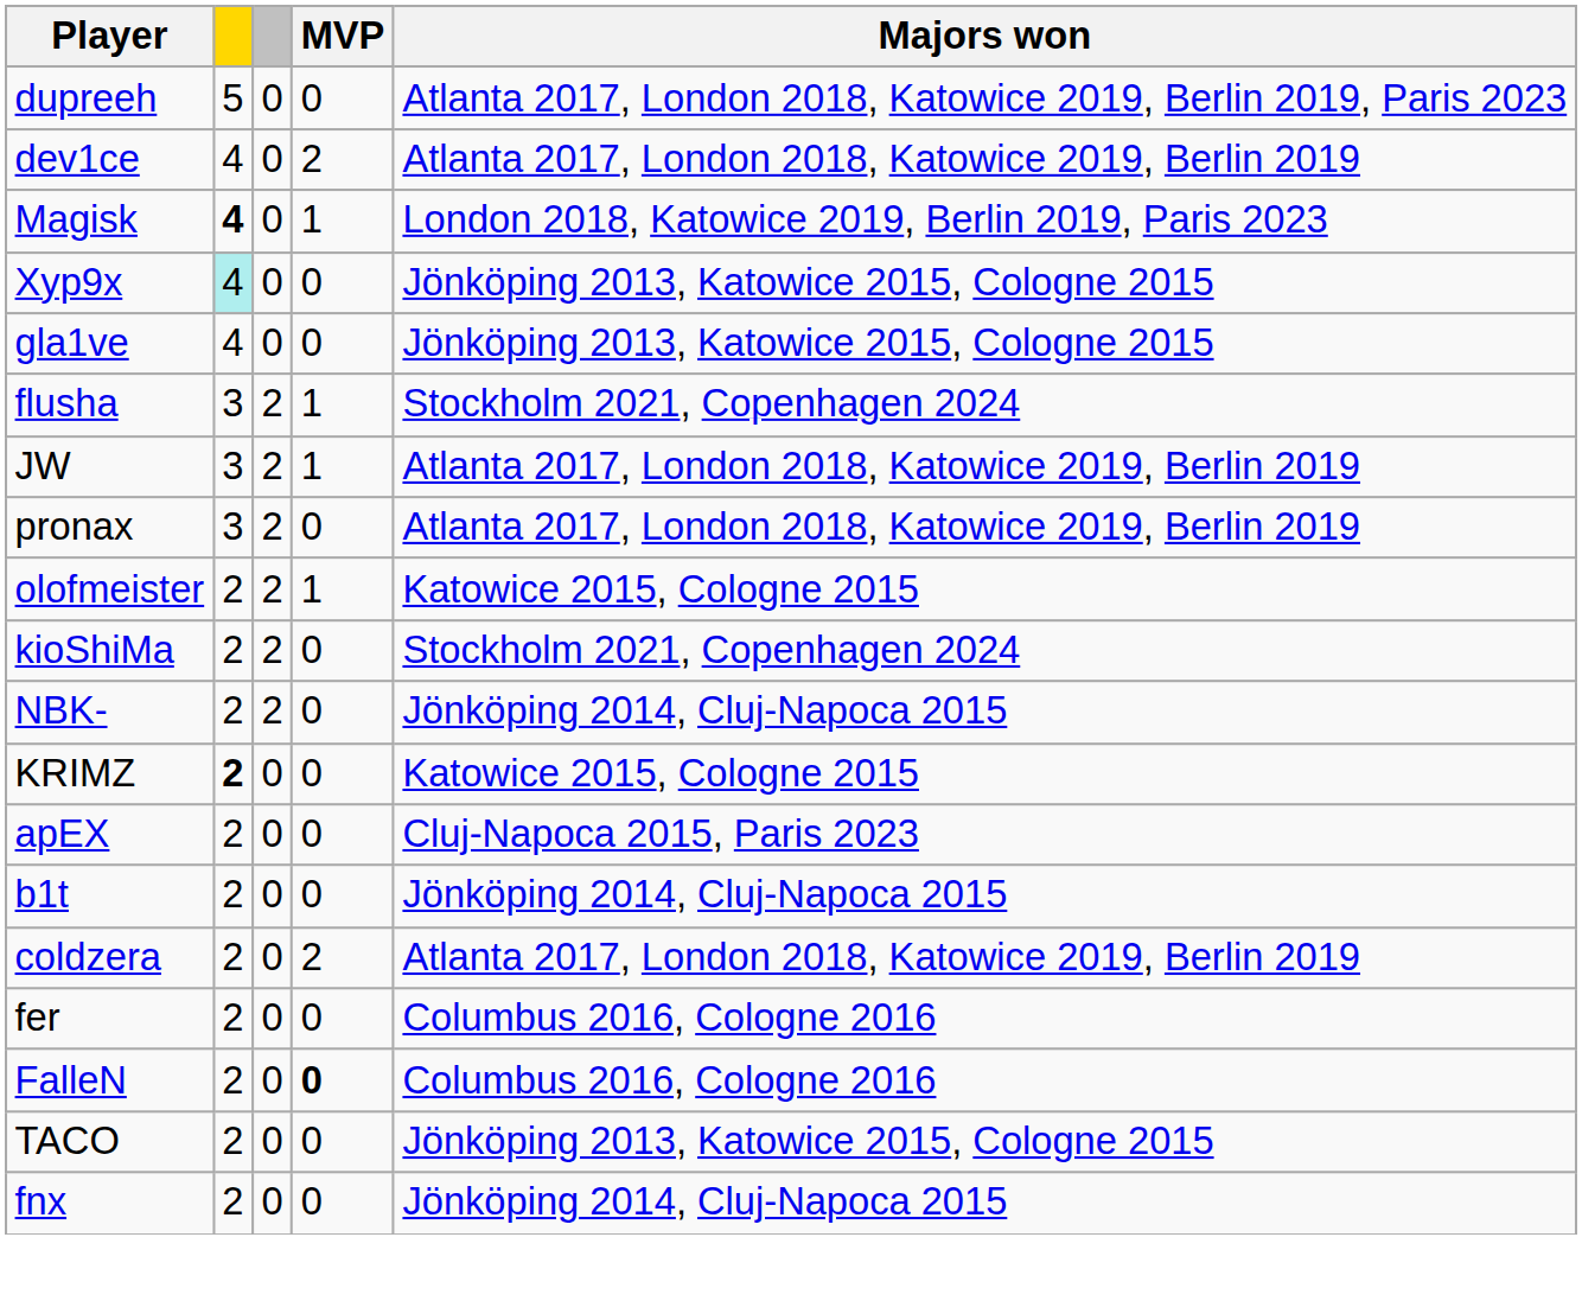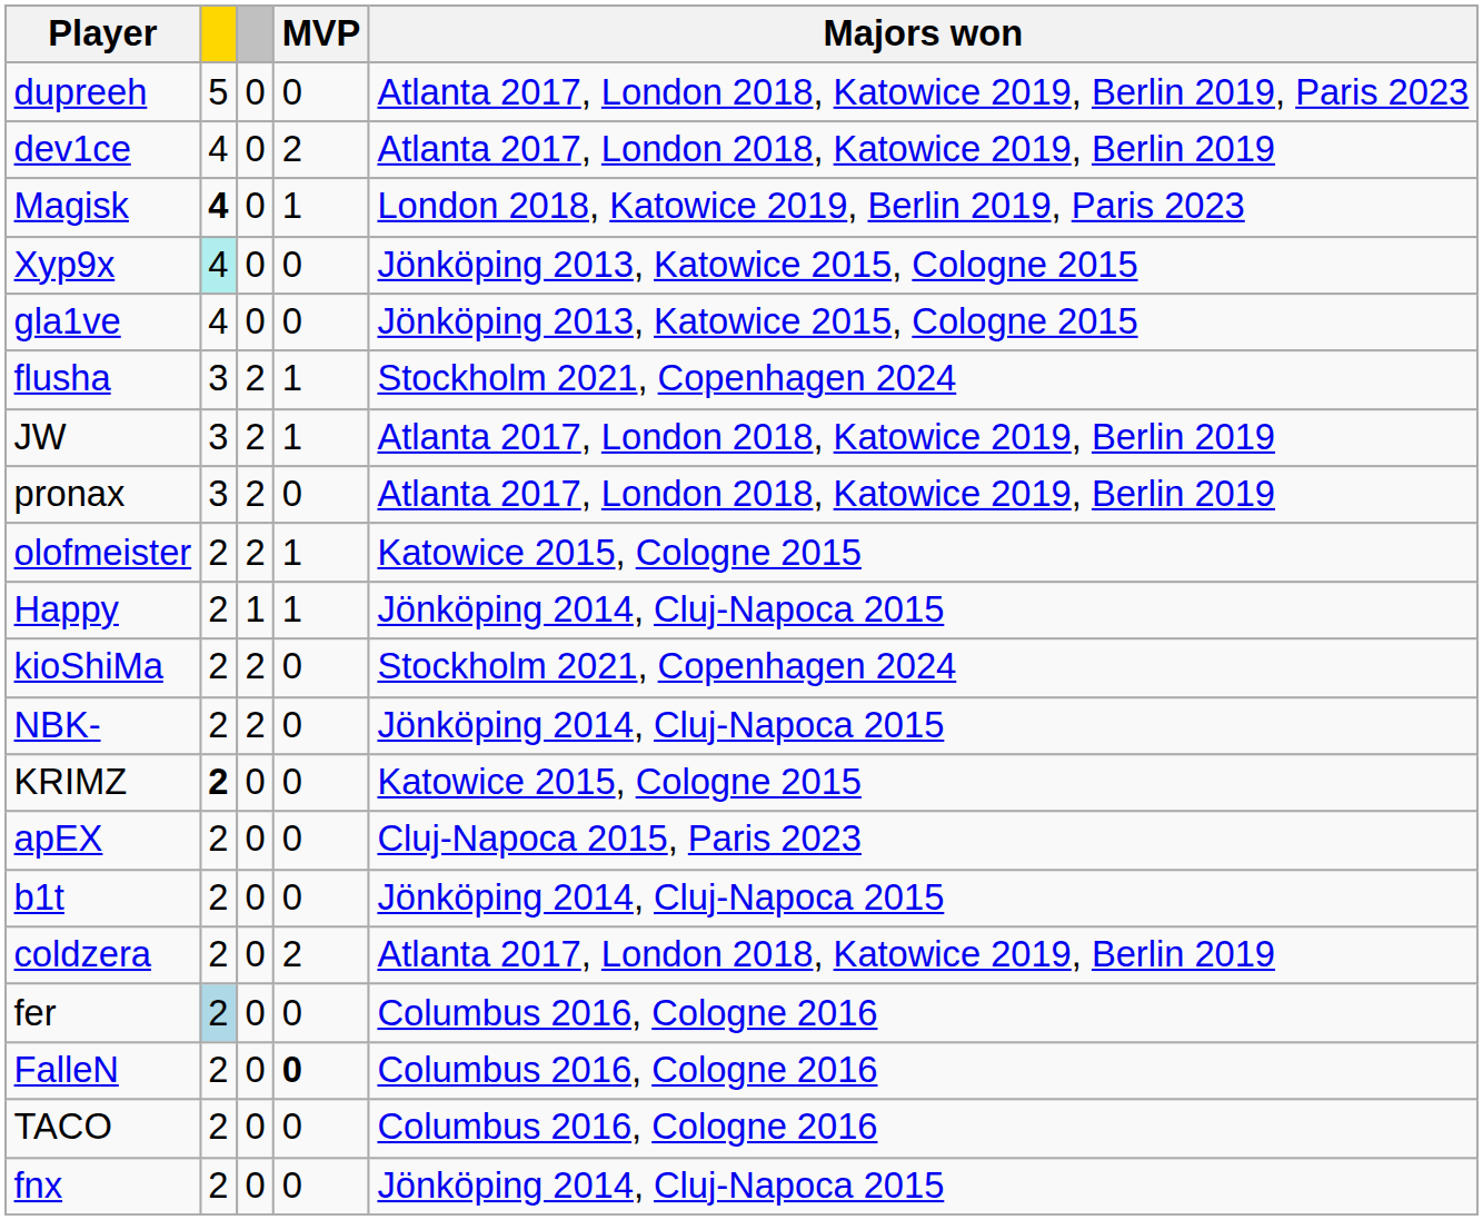+ row: Happy | 2 | 1 | 1 | Jönköping 2014, Cluj-Napoca 2015
fer | column 2: no background -> lightblue background
TACO | Majors won: Jönköping 2013, Katowice 2015, Cologne 2015 -> Columbus 2016, Cologne 2016
